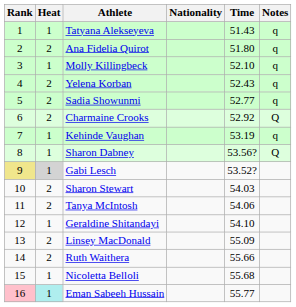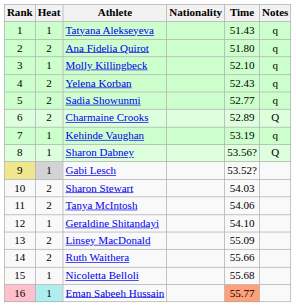Charmaine Crooks | Time: 52.92 -> 52.89
Eman Sabeeh Hussain | Time: no background -> lightsalmon background
